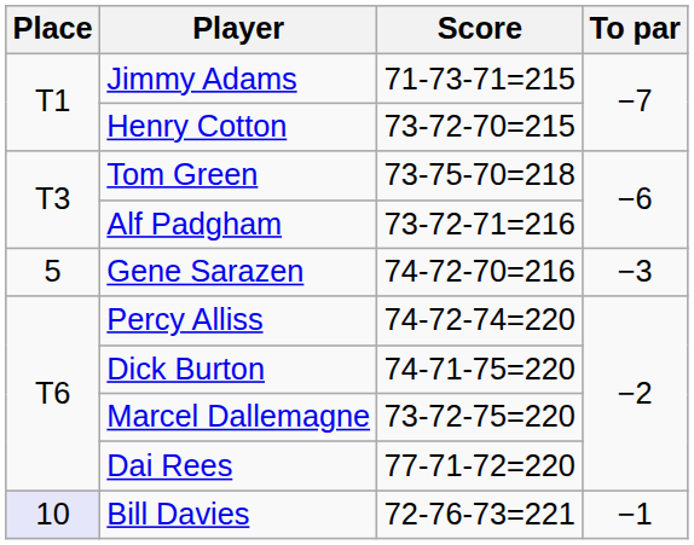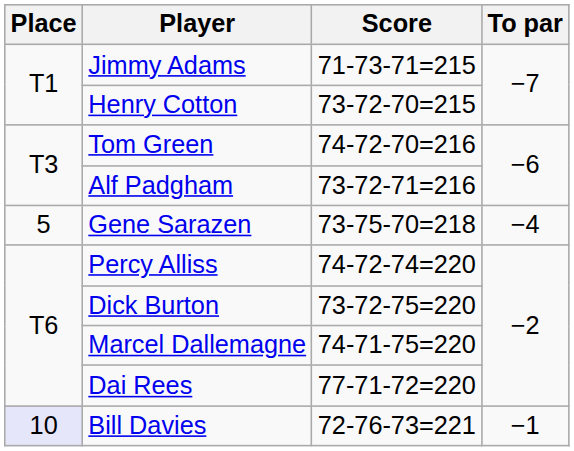Tom Green | Score: 73-75-70=218 -> 74-72-70=216
Gene Sarazen | Score: 74-72-70=216 -> 73-75-70=218
Gene Sarazen | To par: −3 -> −4
Dick Burton | Score: 74-71-75=220 -> 73-72-75=220
Marcel Dallemagne | Score: 73-72-75=220 -> 74-71-75=220
